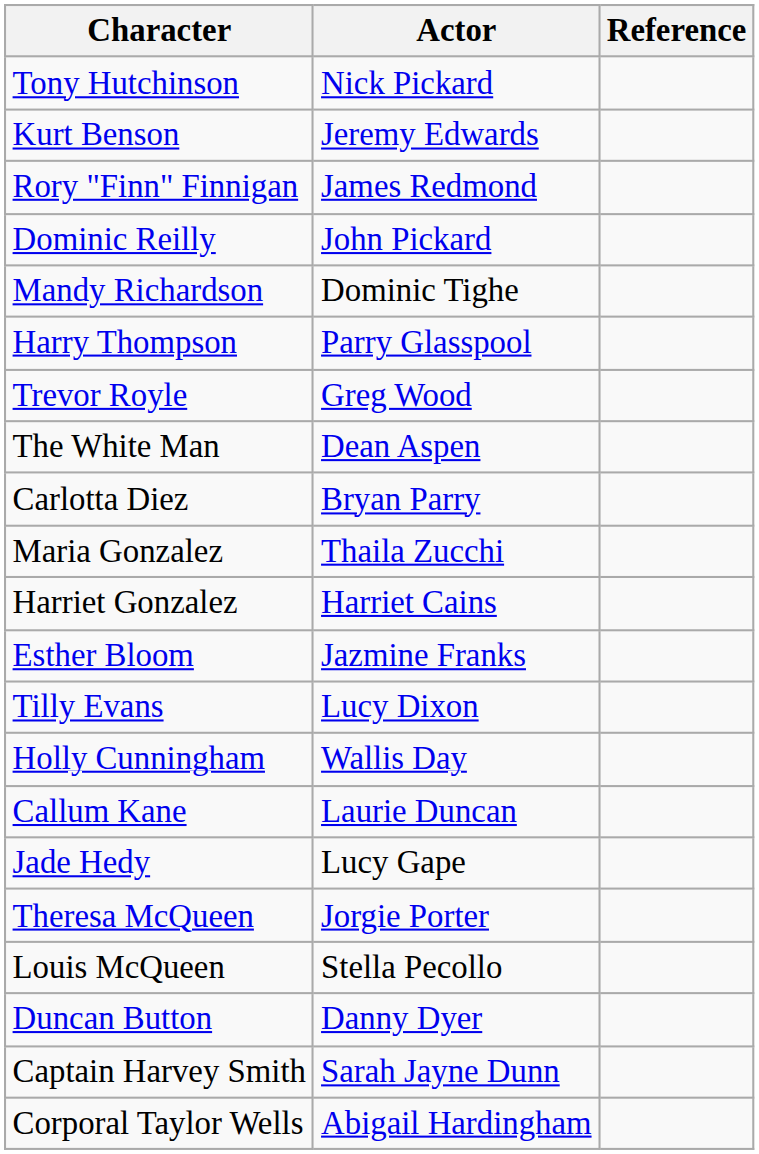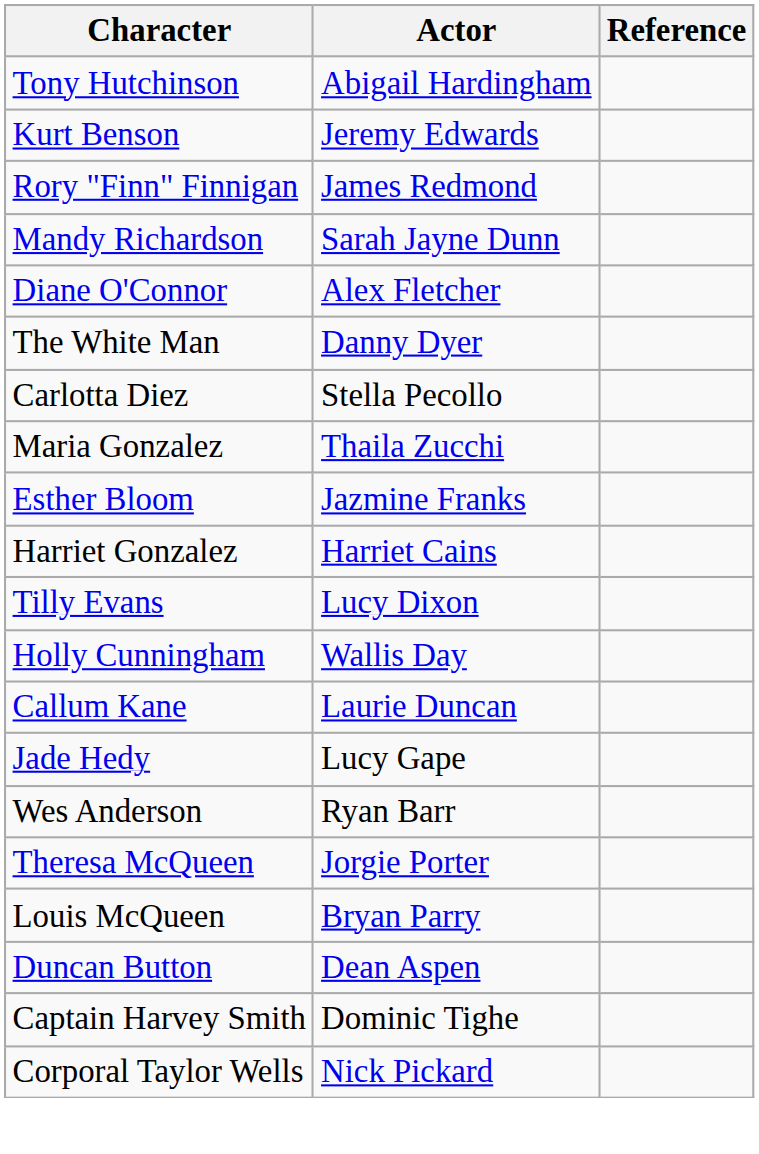Tony Hutchinson | Actor: Nick Pickard -> Abigail Hardingham
- row: Dominic Reilly | John Pickard
Mandy Richardson | Actor: Dominic Tighe -> Sarah Jayne Dunn
- row: Harry Thompson | Parry Glasspool
+ row: Diane O'Connor | Alex Fletcher
- row: Trevor Royle | Greg Wood
The White Man | Actor: Dean Aspen -> Danny Dyer
Carlotta Diez | Actor: Bryan Parry -> Stella Pecollo
rows swapped: Harriet Gonzalez <-> Esther Bloom
+ row: Wes Anderson | Ryan Barr
Louis McQueen | Actor: Stella Pecollo -> Bryan Parry
Duncan Button | Actor: Danny Dyer -> Dean Aspen
Captain Harvey Smith | Actor: Sarah Jayne Dunn -> Dominic Tighe
Corporal Taylor Wells | Actor: Abigail Hardingham -> Nick Pickard
